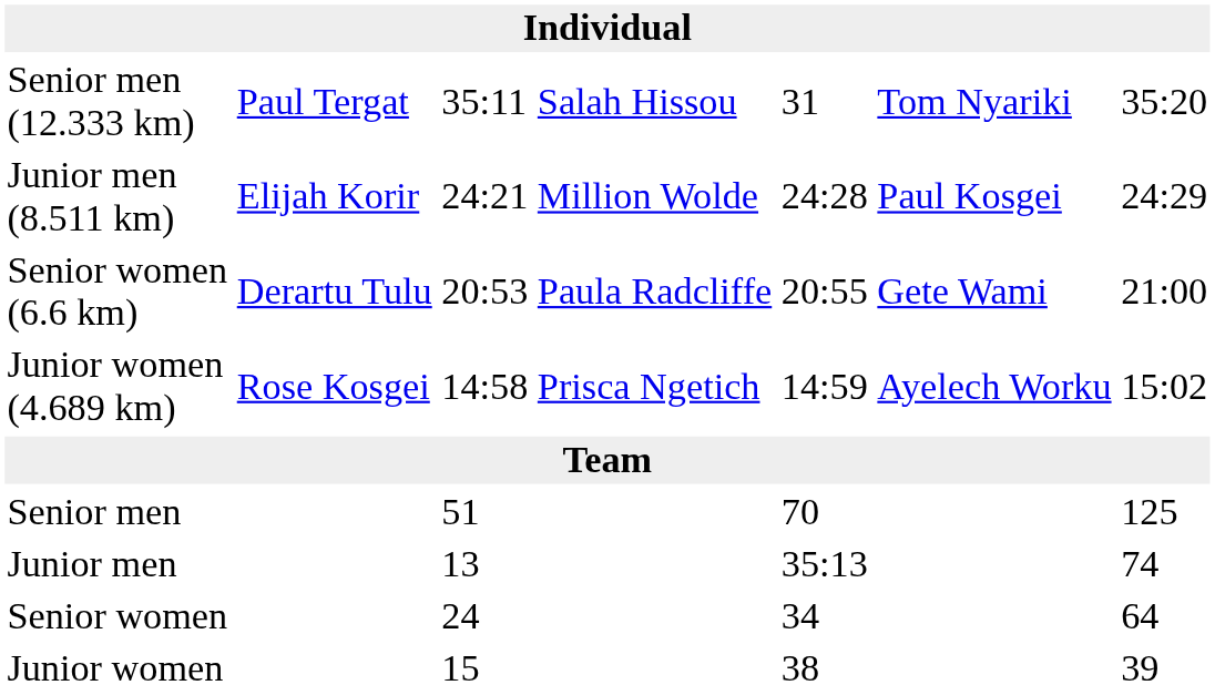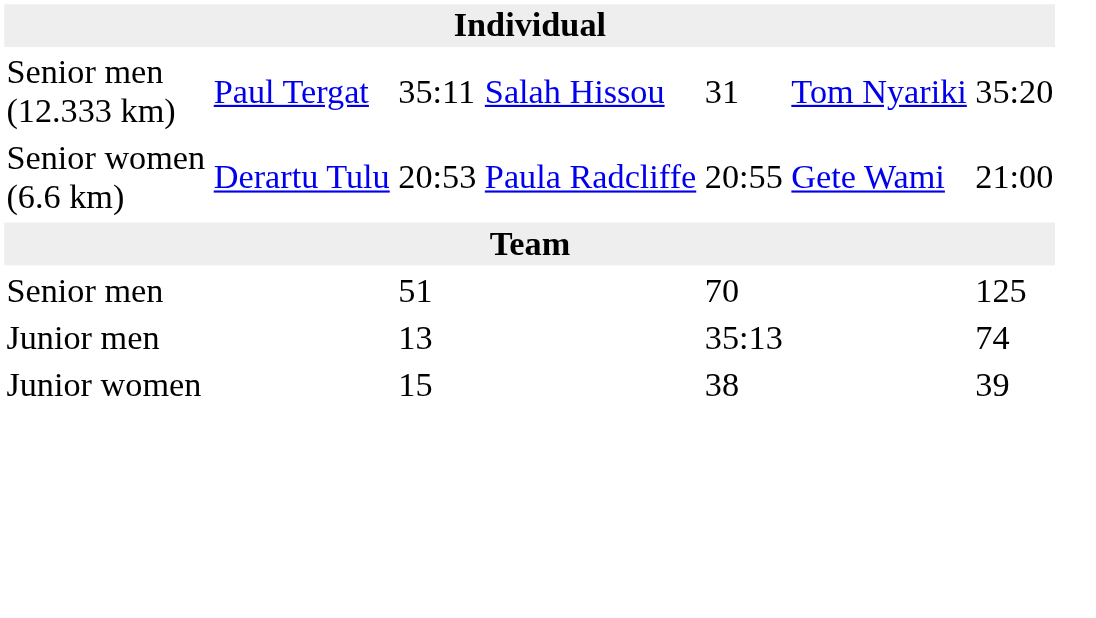- row: Junior men (8.511 km) | Elijah Korir | 24:21 | Million Wolde | 24:28 | Paul Kosgei | 24:29
- row: Junior women (4.689 km) | Rose Kosgei | 14:58 | Prisca Ngetich | 14:59 | Ayelech Worku | 15:02
- row: Senior women | 24 | 34 | 64
